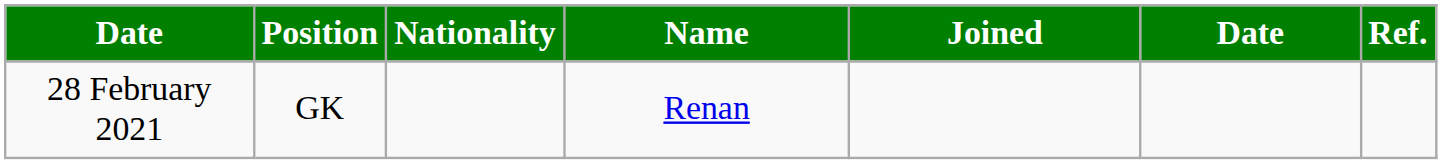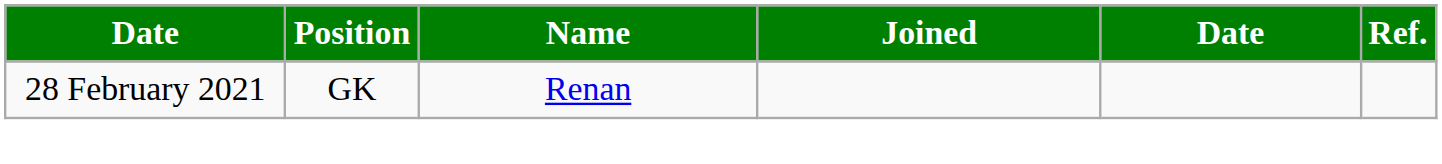- column: Nationality
